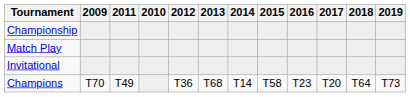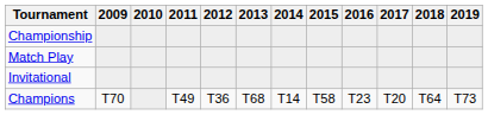columns swapped: 2010 <-> 2011
